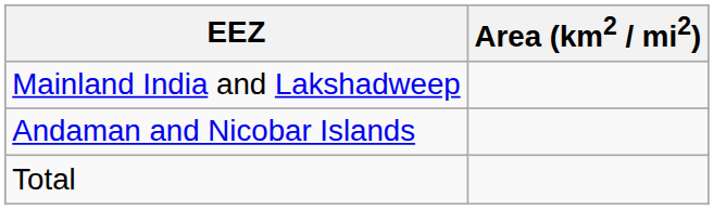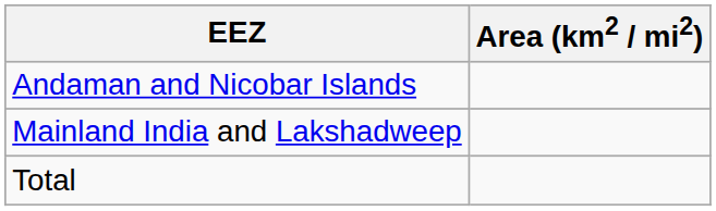rows swapped: Mainland India and Lakshadweep <-> Andaman and Nicobar Islands
